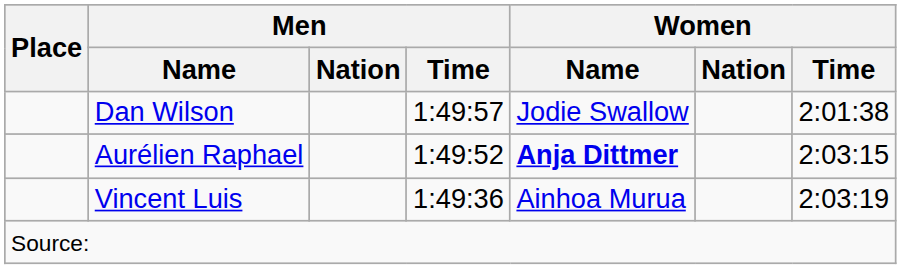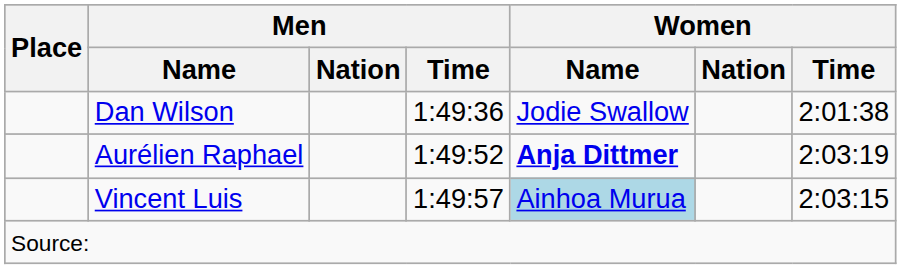Dan Wilson | Men / Time: 1:49:57 -> 1:49:36
Aurélien Raphael | Women / Time: 2:03:15 -> 2:03:19
Vincent Luis | Men / Time: 1:49:36 -> 1:49:57
Vincent Luis | Women / Name: no background -> lightblue background
Vincent Luis | Women / Time: 2:03:19 -> 2:03:15
